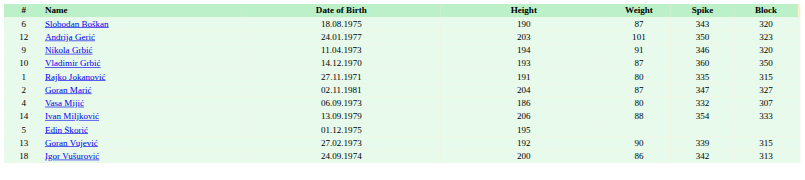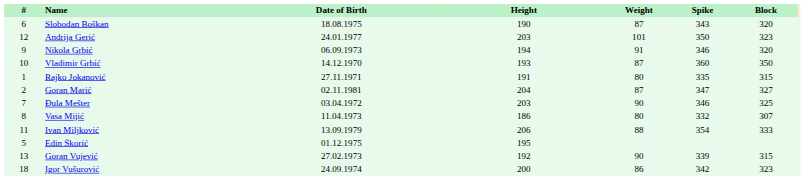Nikola Grbić | Date of Birth: 11.04.1973 -> 06.09.1973
+ row: 7 | Đula Mešter | 03.04.1972 | 203 | 90 | 346 | 325
Vasa Mijić | #: 4 -> 8
Vasa Mijić | Date of Birth: 06.09.1973 -> 11.04.1973
Ivan Miljković | #: 14 -> 11
Igor Vušurović | Block: 313 -> 323
